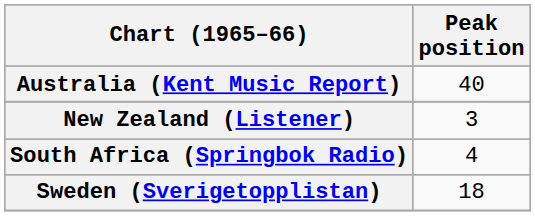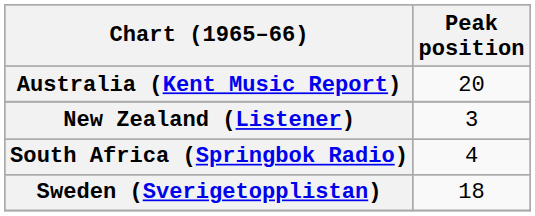Australia (Kent Music Report) | Peak position: 40 -> 20
